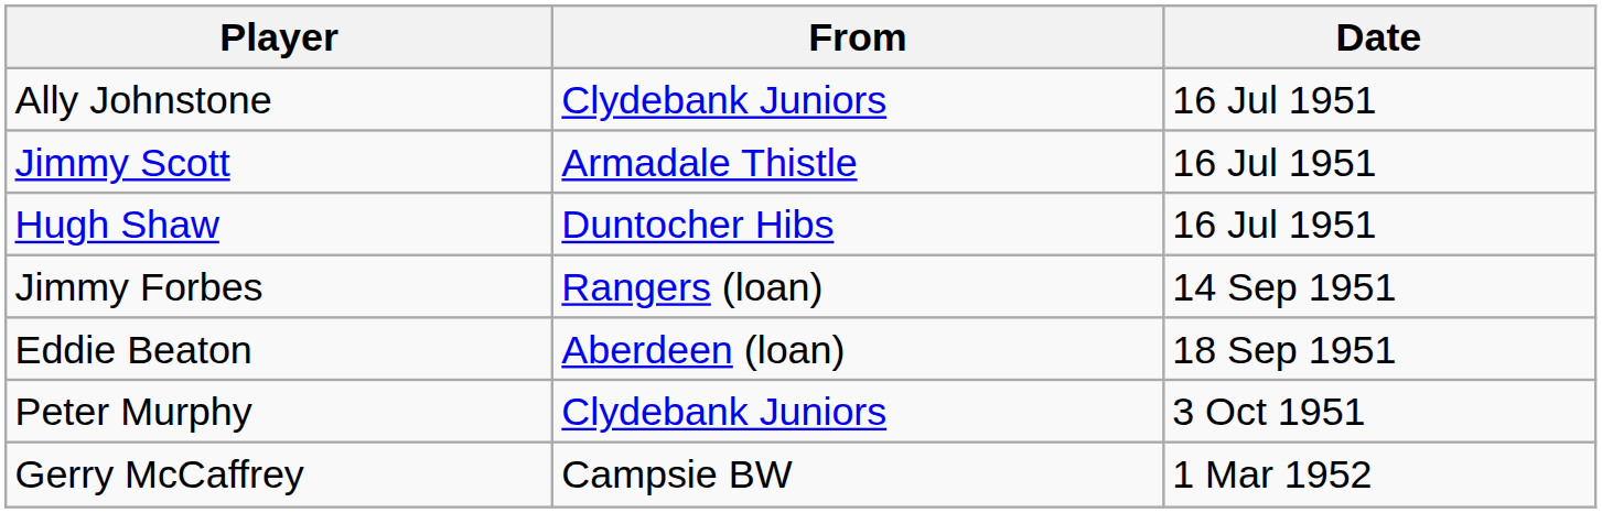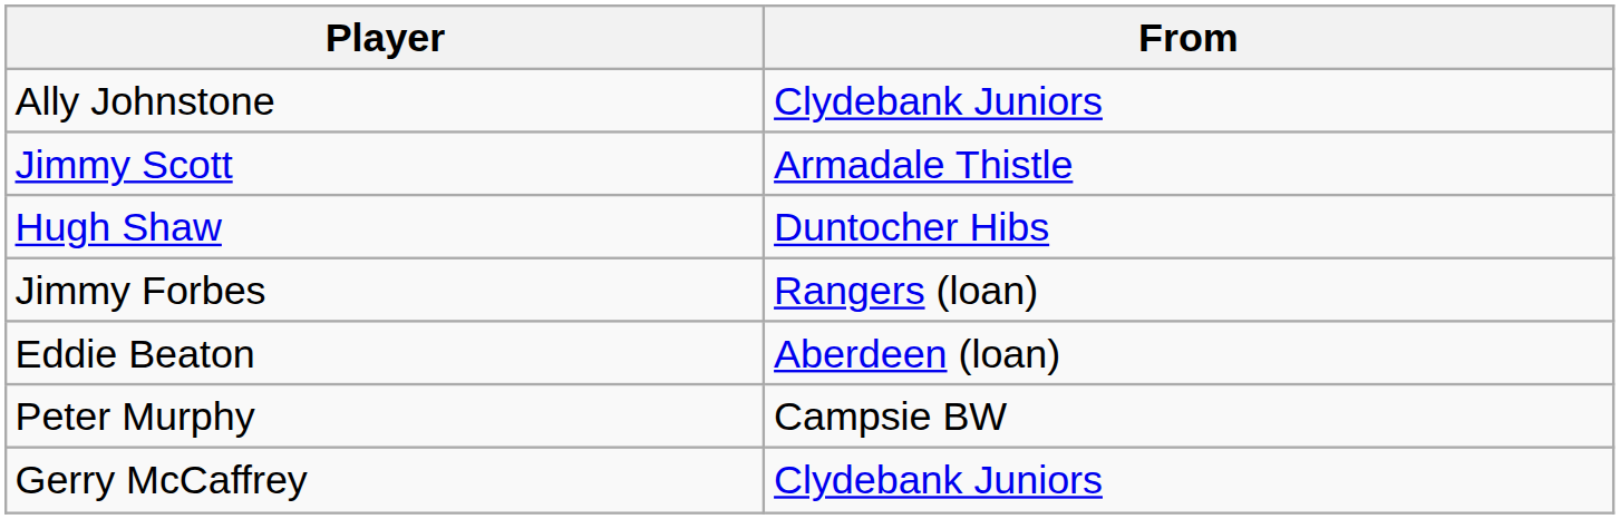- column: Date | 16 Jul 1951 | 16 Jul 1951 | 16 Jul 1951 | 14 Sep 1951 | 18 Sep 1951 | 3 Oct 1951 | 1 Mar 1952
Peter Murphy | From: Clydebank Juniors -> Campsie BW
Gerry McCaffrey | From: Campsie BW -> Clydebank Juniors
